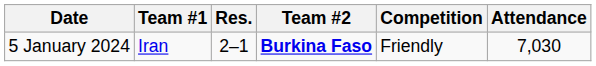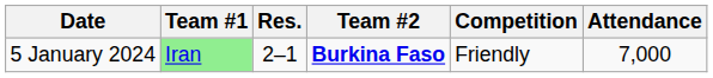5 January 2024 | Team #1: no background -> lightgreen background
5 January 2024 | Attendance: 7,030 -> 7,000
